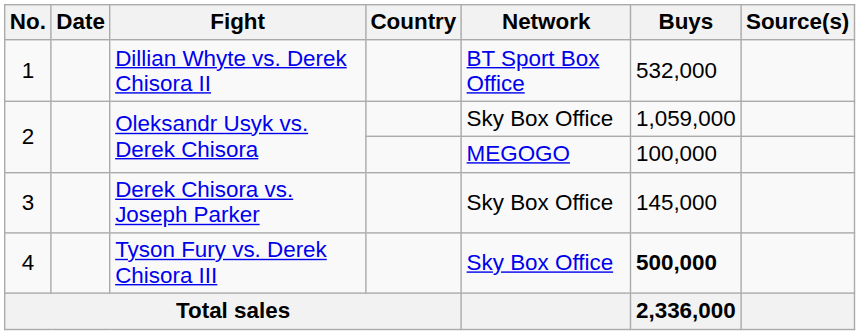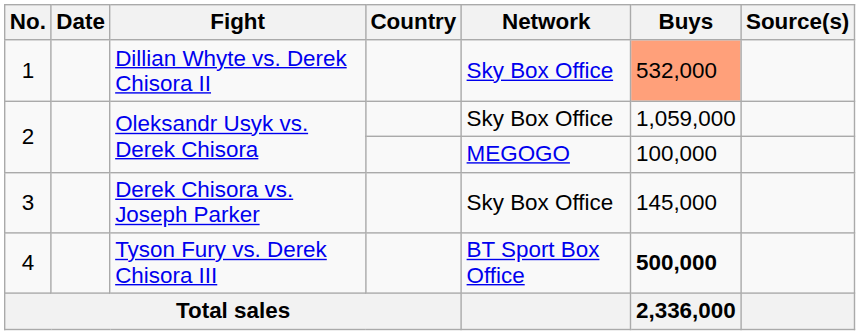1 | Network: BT Sport Box Office -> Sky Box Office
1 | Buys: no background -> lightsalmon background
4 | Network: Sky Box Office -> BT Sport Box Office
